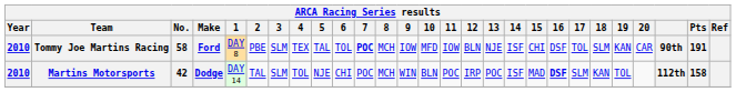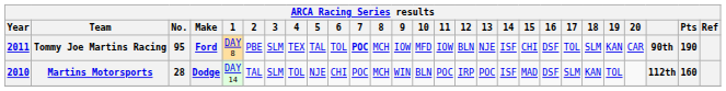Tommy Joe Martins Racing | Year: 2010 -> 2011
Tommy Joe Martins Racing | No.: 58 -> 95
Tommy Joe Martins Racing | Pts: 191 -> 190
Martins Motorsports | No.: 42 -> 28
Martins Motorsports | 16: bold -> normal
Martins Motorsports | Pts: 158 -> 160
